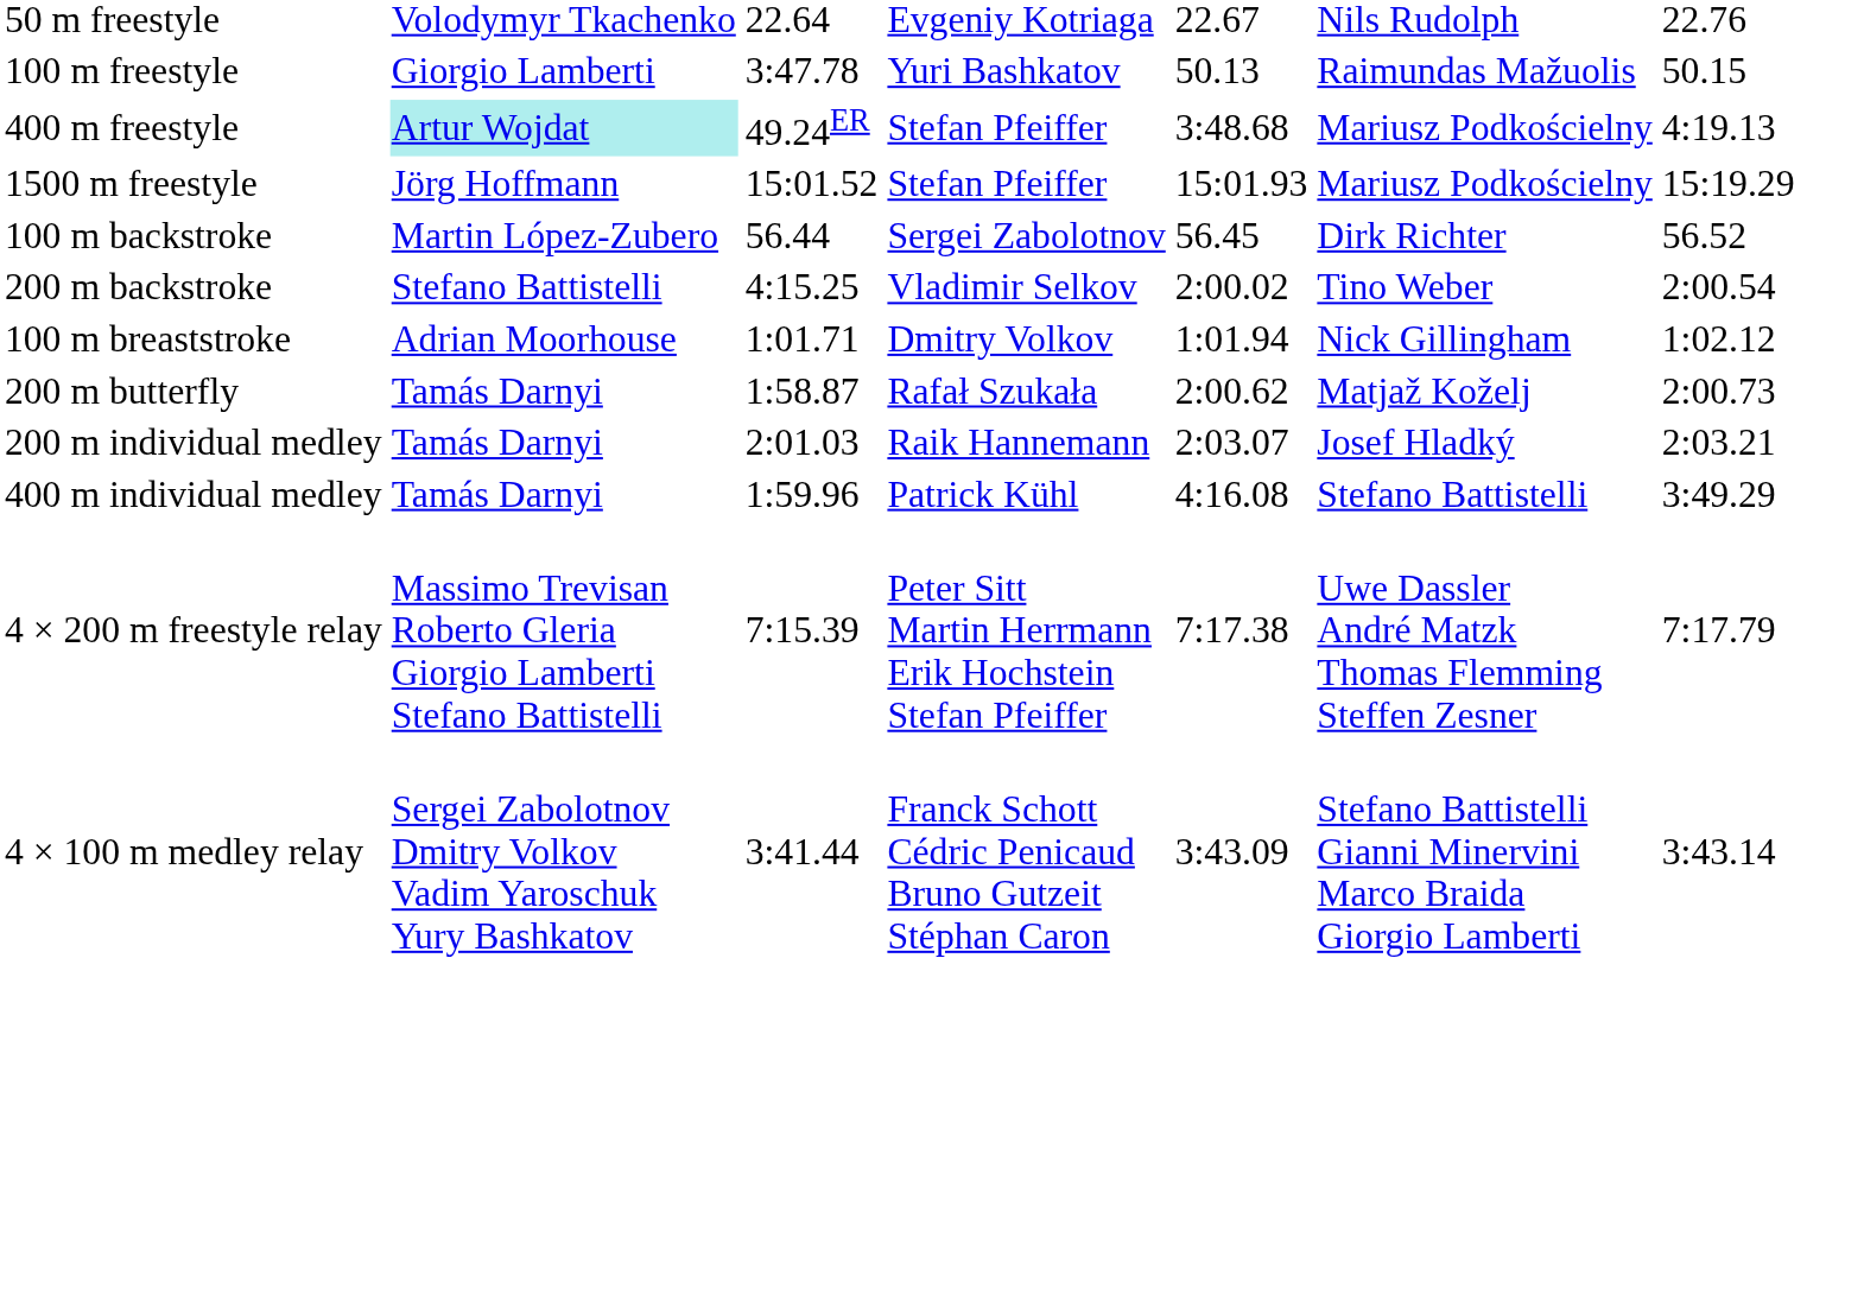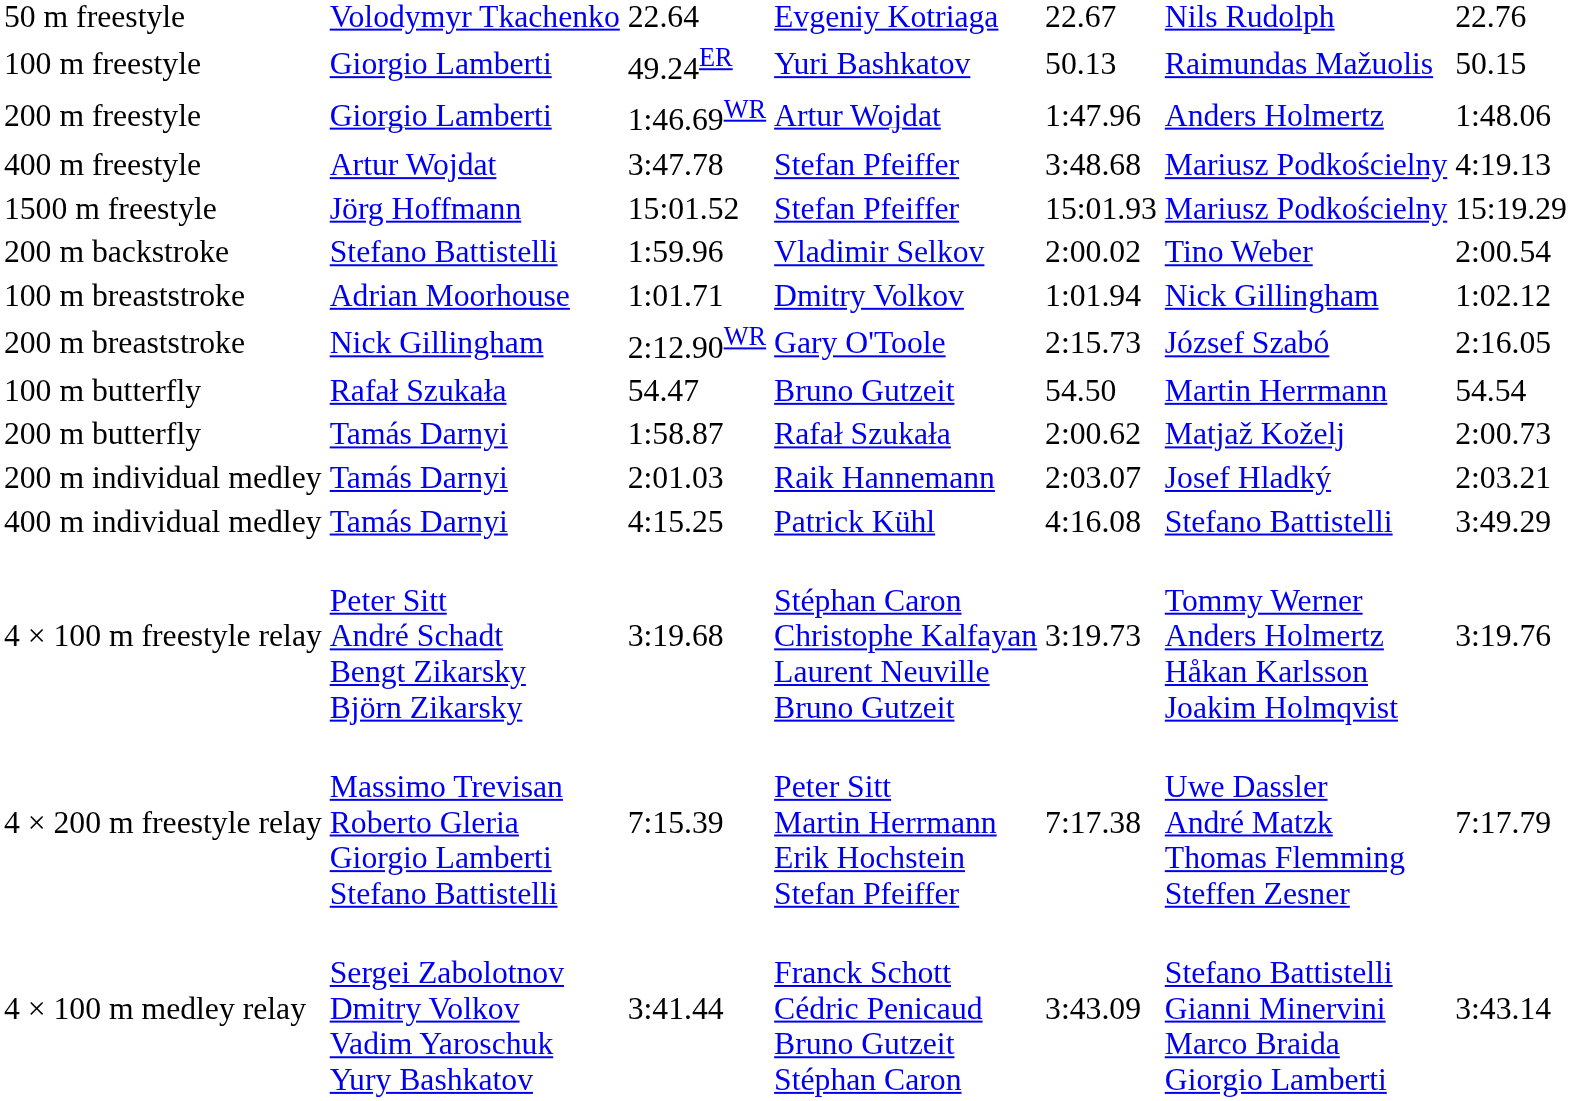100 m freestyle | column 3: 3:47.78 -> 49.24ER
+ row: 200 m freestyle | Giorgio Lamberti | 1:46.69WR | Artur Wojdat | 1:47.96 | Anders Holmertz | 1:48.06
400 m freestyle | column 2: paleturquoise background -> no background
400 m freestyle | column 3: 49.24ER -> 3:47.78
- row: 100 m backstroke | Martin López-Zubero | 56.44 | Sergei Zabolotnov | 56.45 | Dirk Richter | 56.52
200 m backstroke | column 3: 4:15.25 -> 1:59.96
+ row: 200 m breaststroke | Nick Gillingham | 2:12.90WR | Gary O'Toole | 2:15.73 | József Szabó | 2:16.05
+ row: 100 m butterfly | Rafał Szukała | 54.47 | Bruno Gutzeit | 54.50 | Martin Herrmann | 54.54
400 m individual medley | column 3: 1:59.96 -> 4:15.25
+ row: 4 × 100 m freestyle relay | Peter Sitt André Schadt Bengt Zikarsky Björn Zikarsky | 3:19.68 | Stéphan Caron Christophe Kalfayan Laurent Neuville Bruno Gutzeit | 3:19.73 | Tommy Werner Anders Holmertz Håkan Karlsson Joakim Holmqvist | 3:19.76
